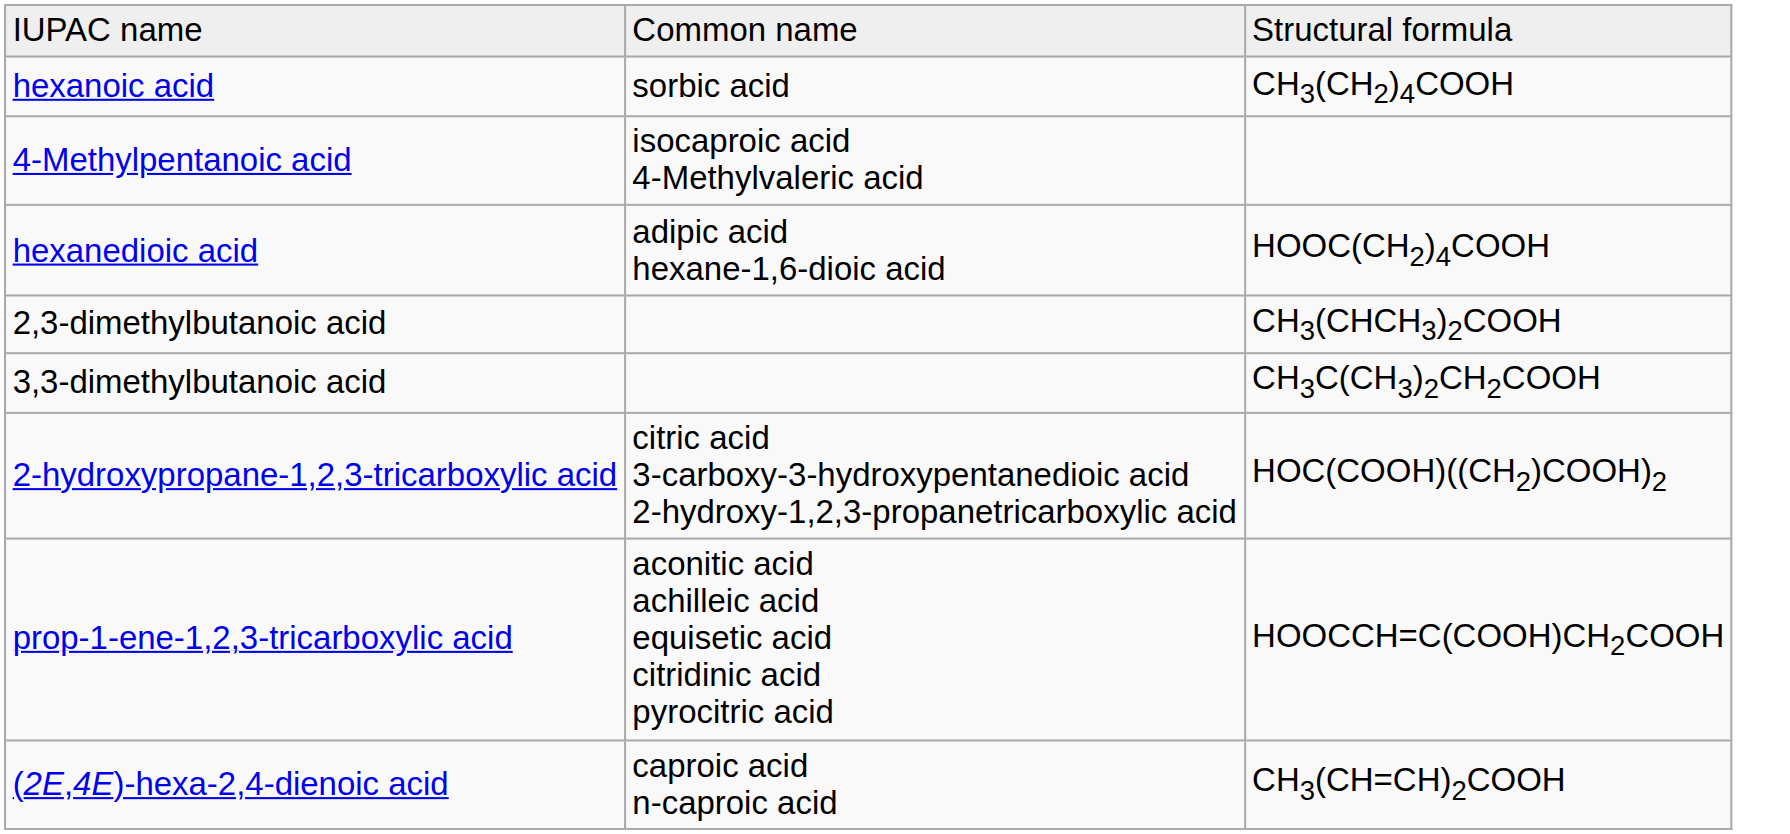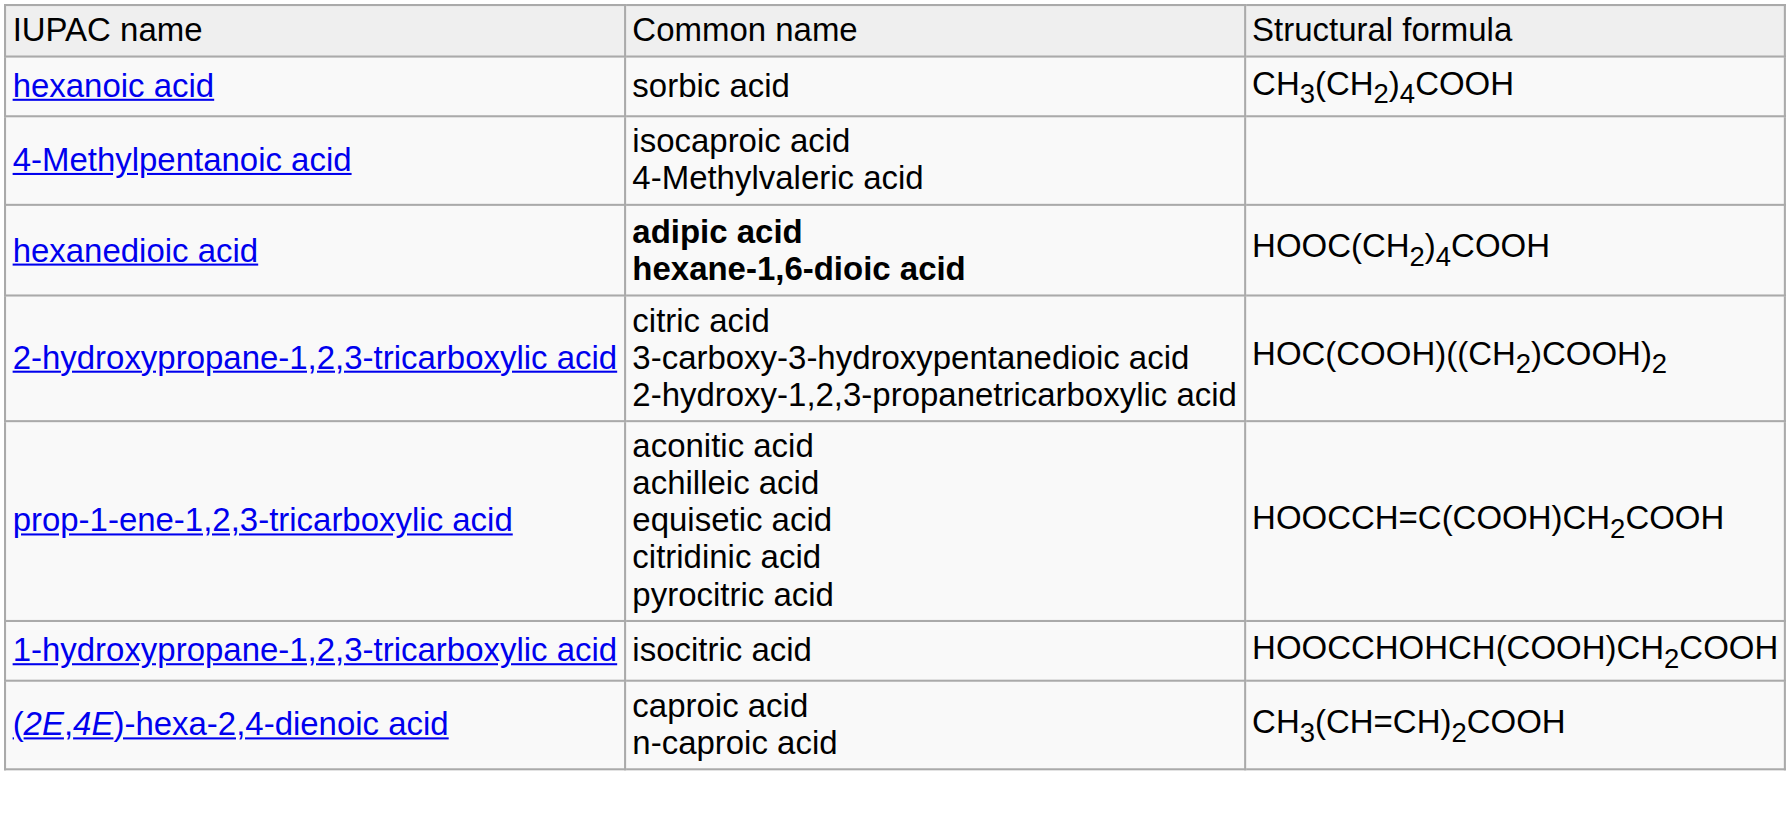hexanedioic acid | column 2: normal -> bold
- row: 2,3-dimethylbutanoic acid | CH3(CHCH3)2COOH
- row: 3,3-dimethylbutanoic acid | CH3C(CH3)2CH2COOH
+ row: 1-hydroxypropane-1,2,3-tricarboxylic acid | isocitric acid | HOOCCHOHCH(COOH)CH2COOH
